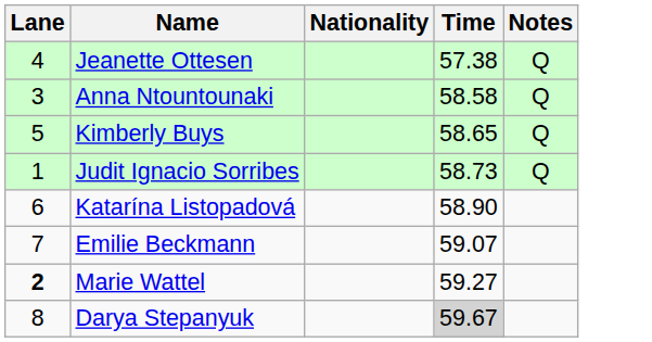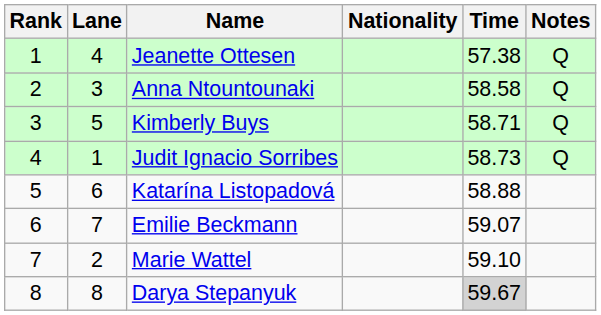+ column: Rank | 1 | 2 | 3 | 4 | 5 | 6 | 7 | 8
Kimberly Buys | Time: 58.65 -> 58.71
Katarína Listopadová | Time: 58.90 -> 58.88
Marie Wattel | Lane: bold -> normal
Marie Wattel | Time: 59.27 -> 59.10
